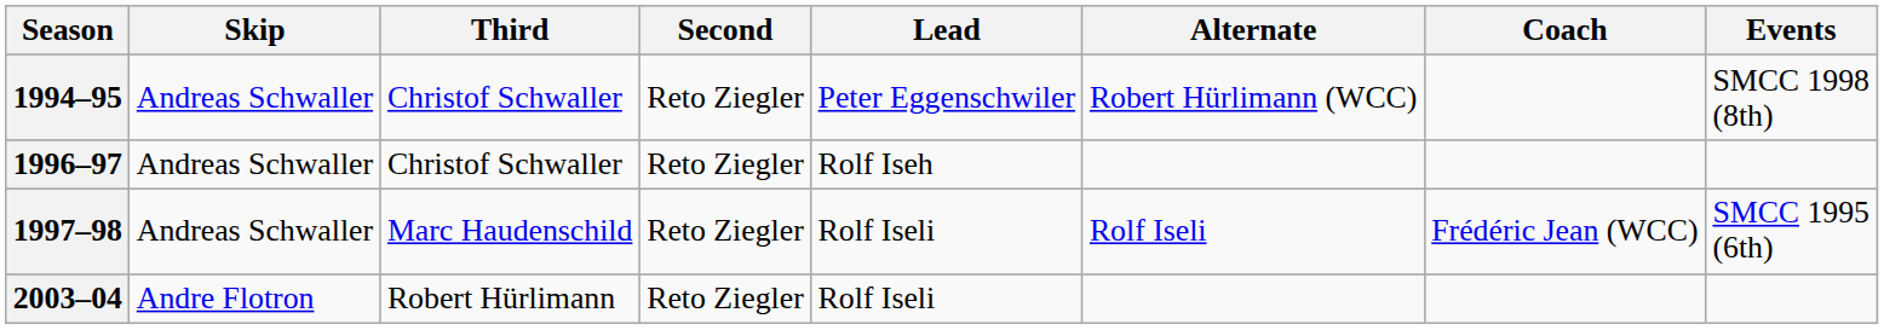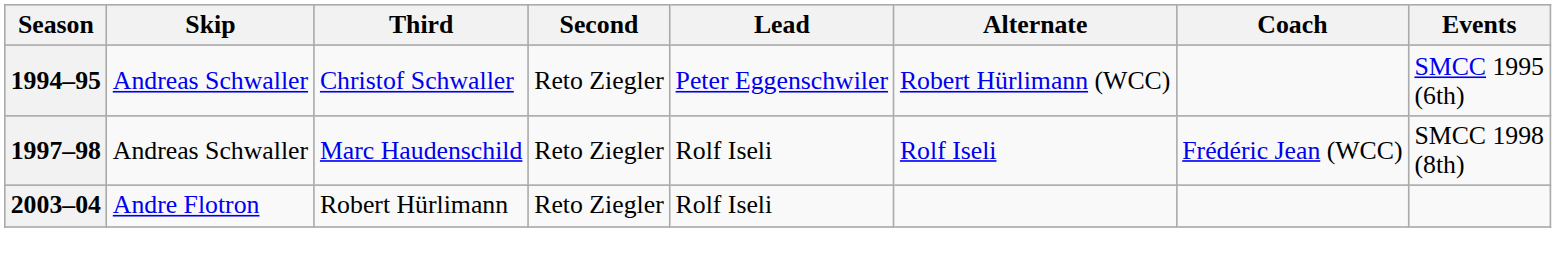1994–95 | Events: SMCC 1998 (8th) -> SMCC 1995 (6th)
- row: 1996–97 | Andreas Schwaller | Christof Schwaller | Reto Ziegler | Rolf Iseh
1997–98 | Events: SMCC 1995 (6th) -> SMCC 1998 (8th)
